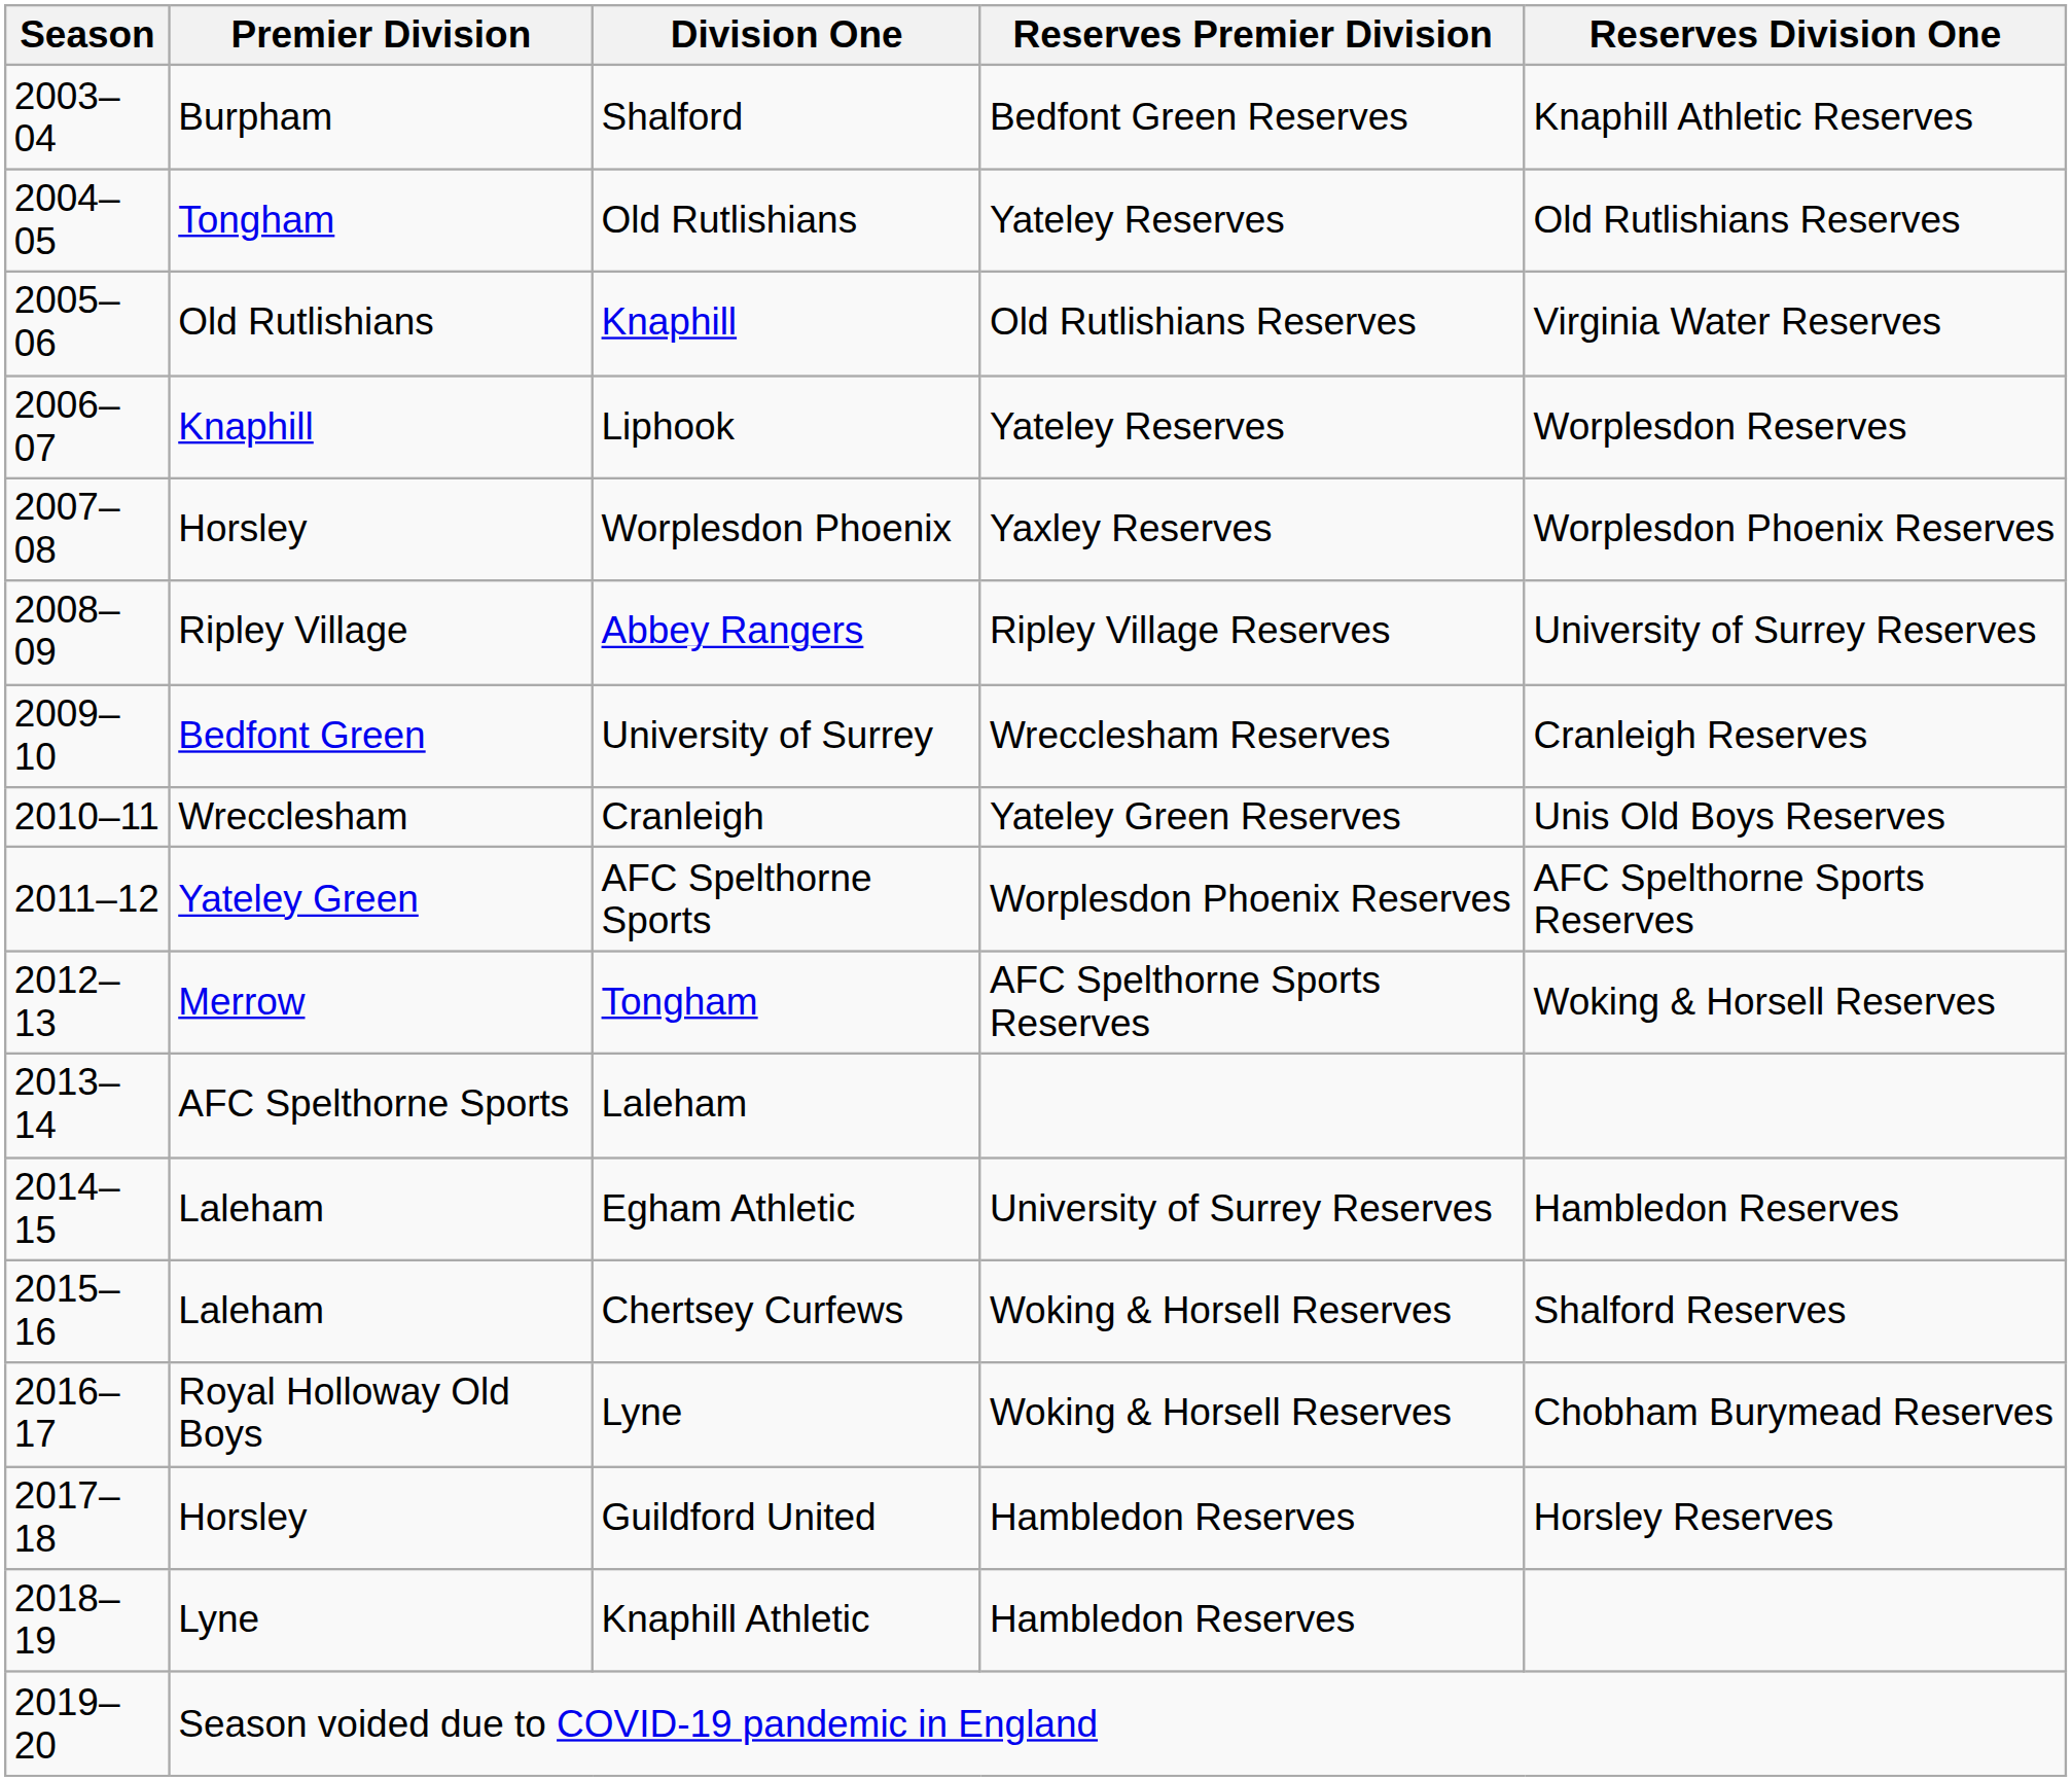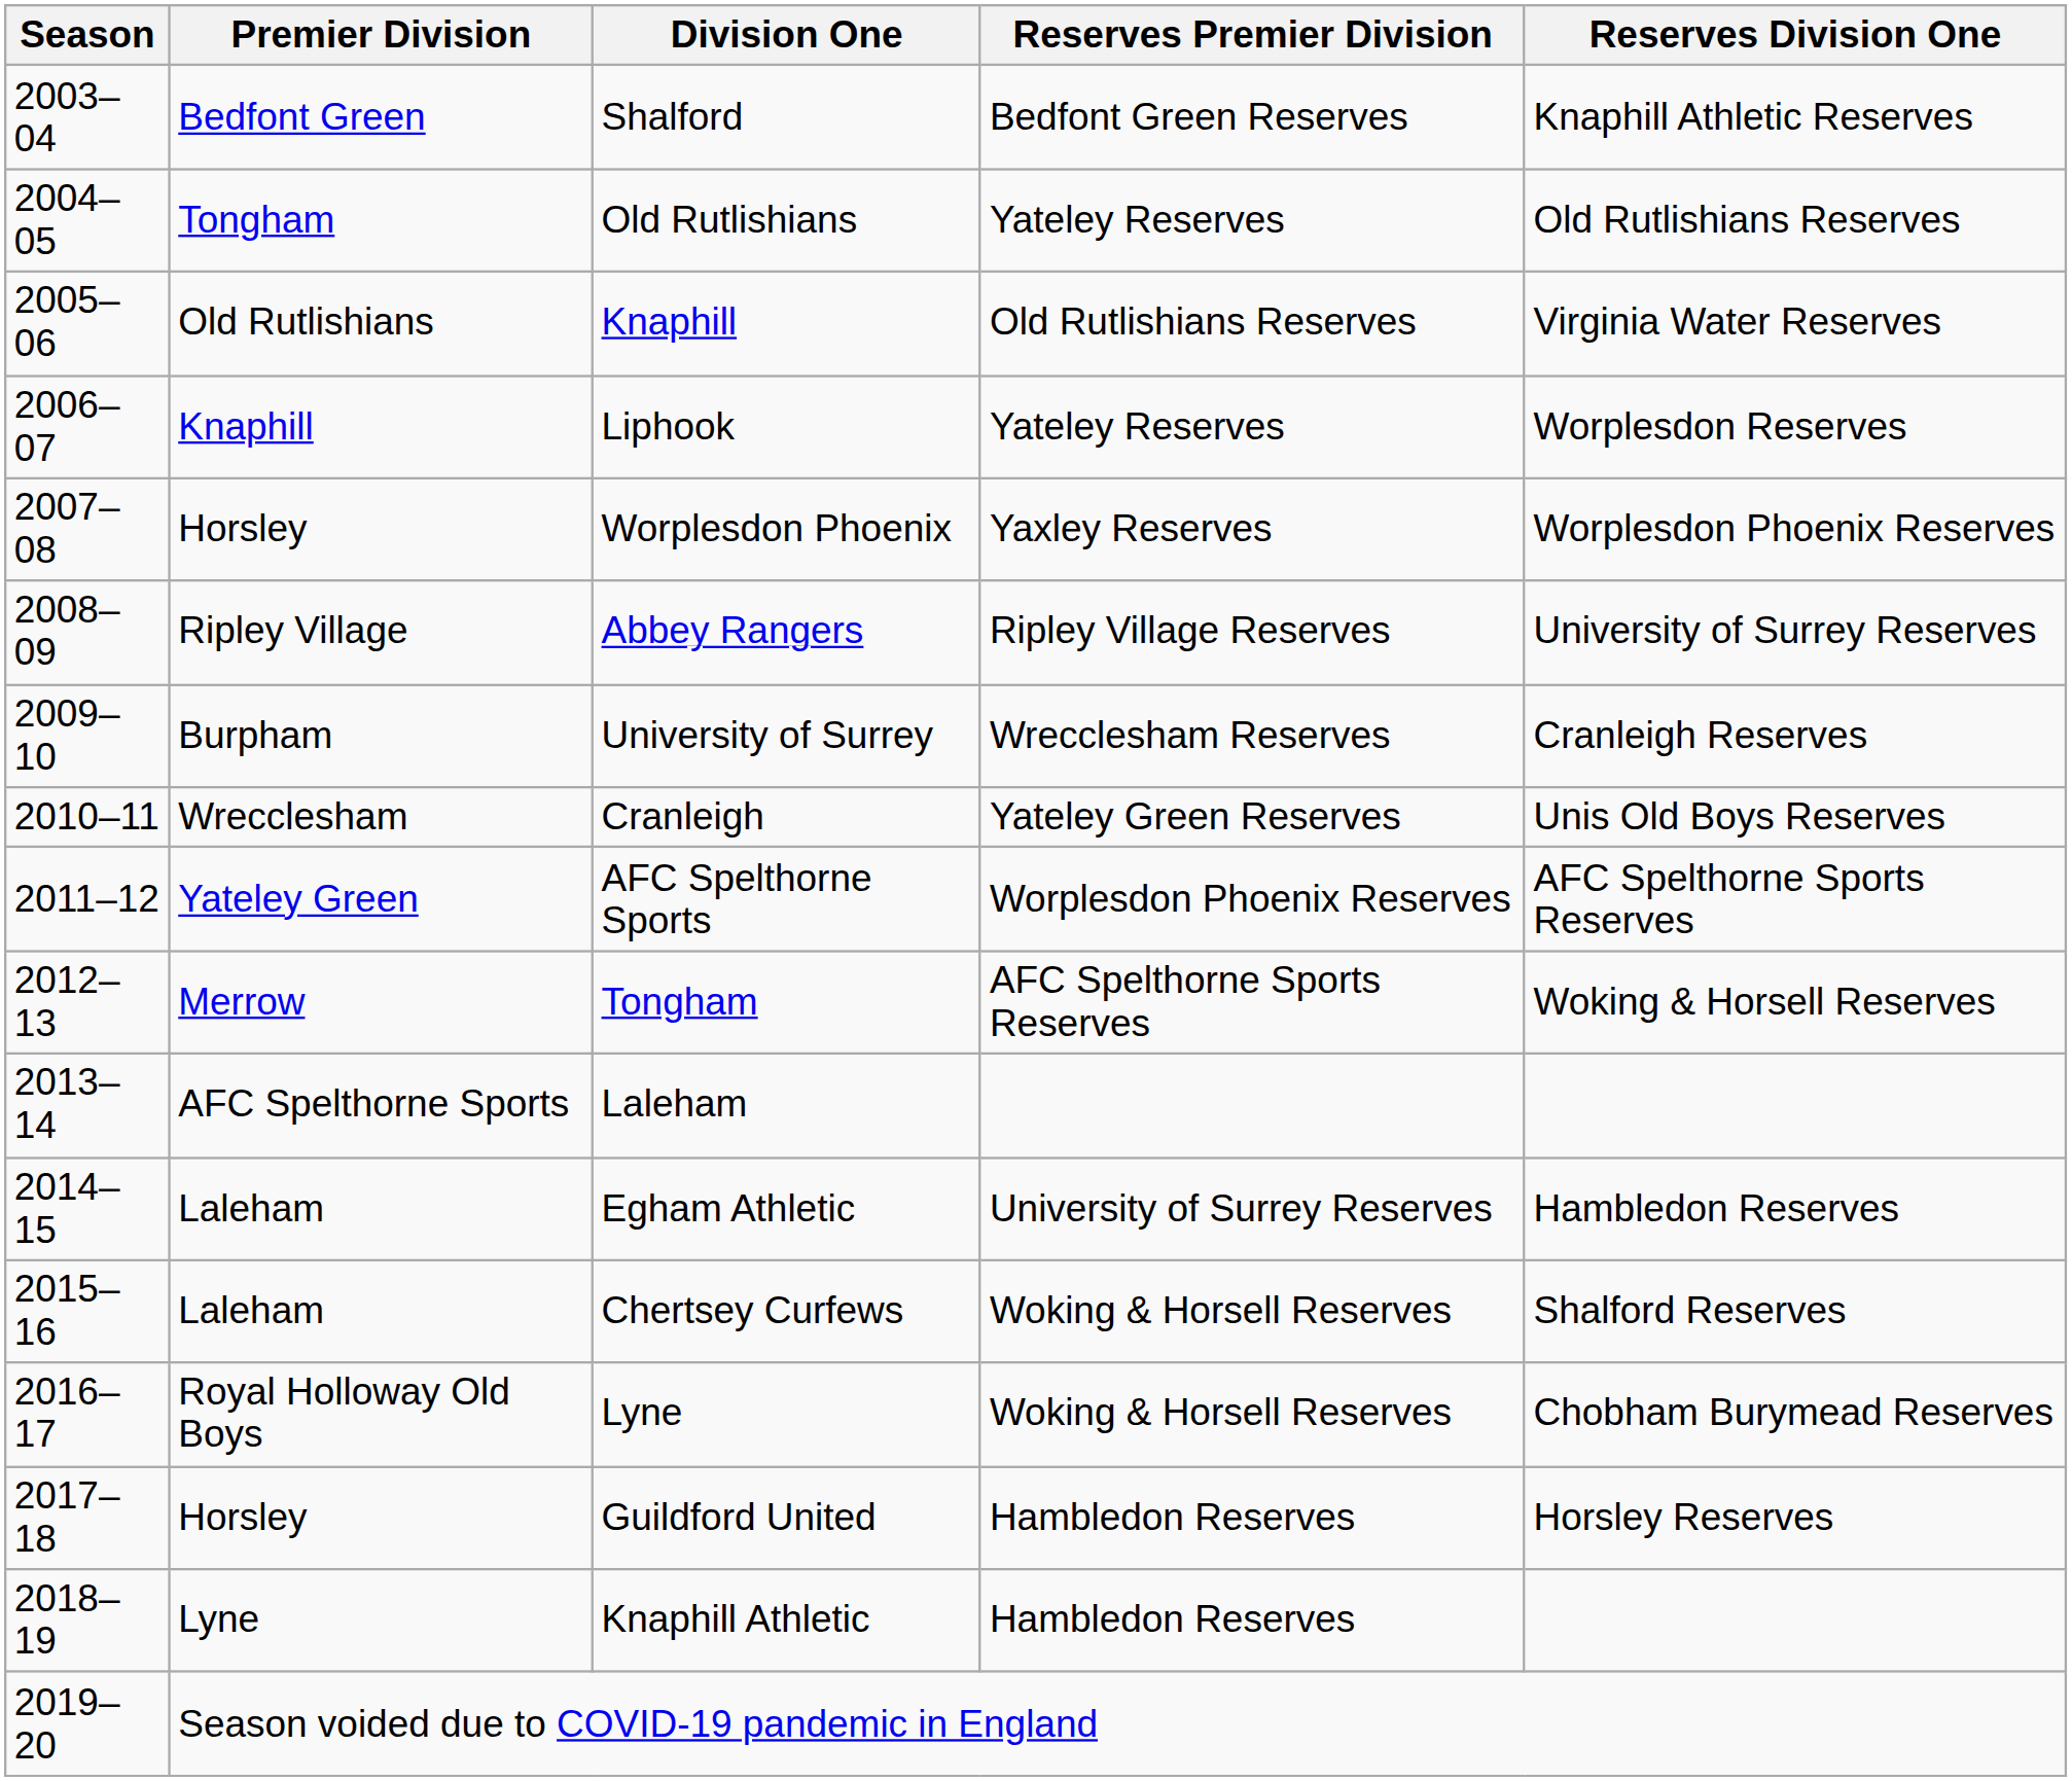Shalford | Premier Division: Burpham -> Bedfont Green
University of Surrey | Premier Division: Bedfont Green -> Burpham
